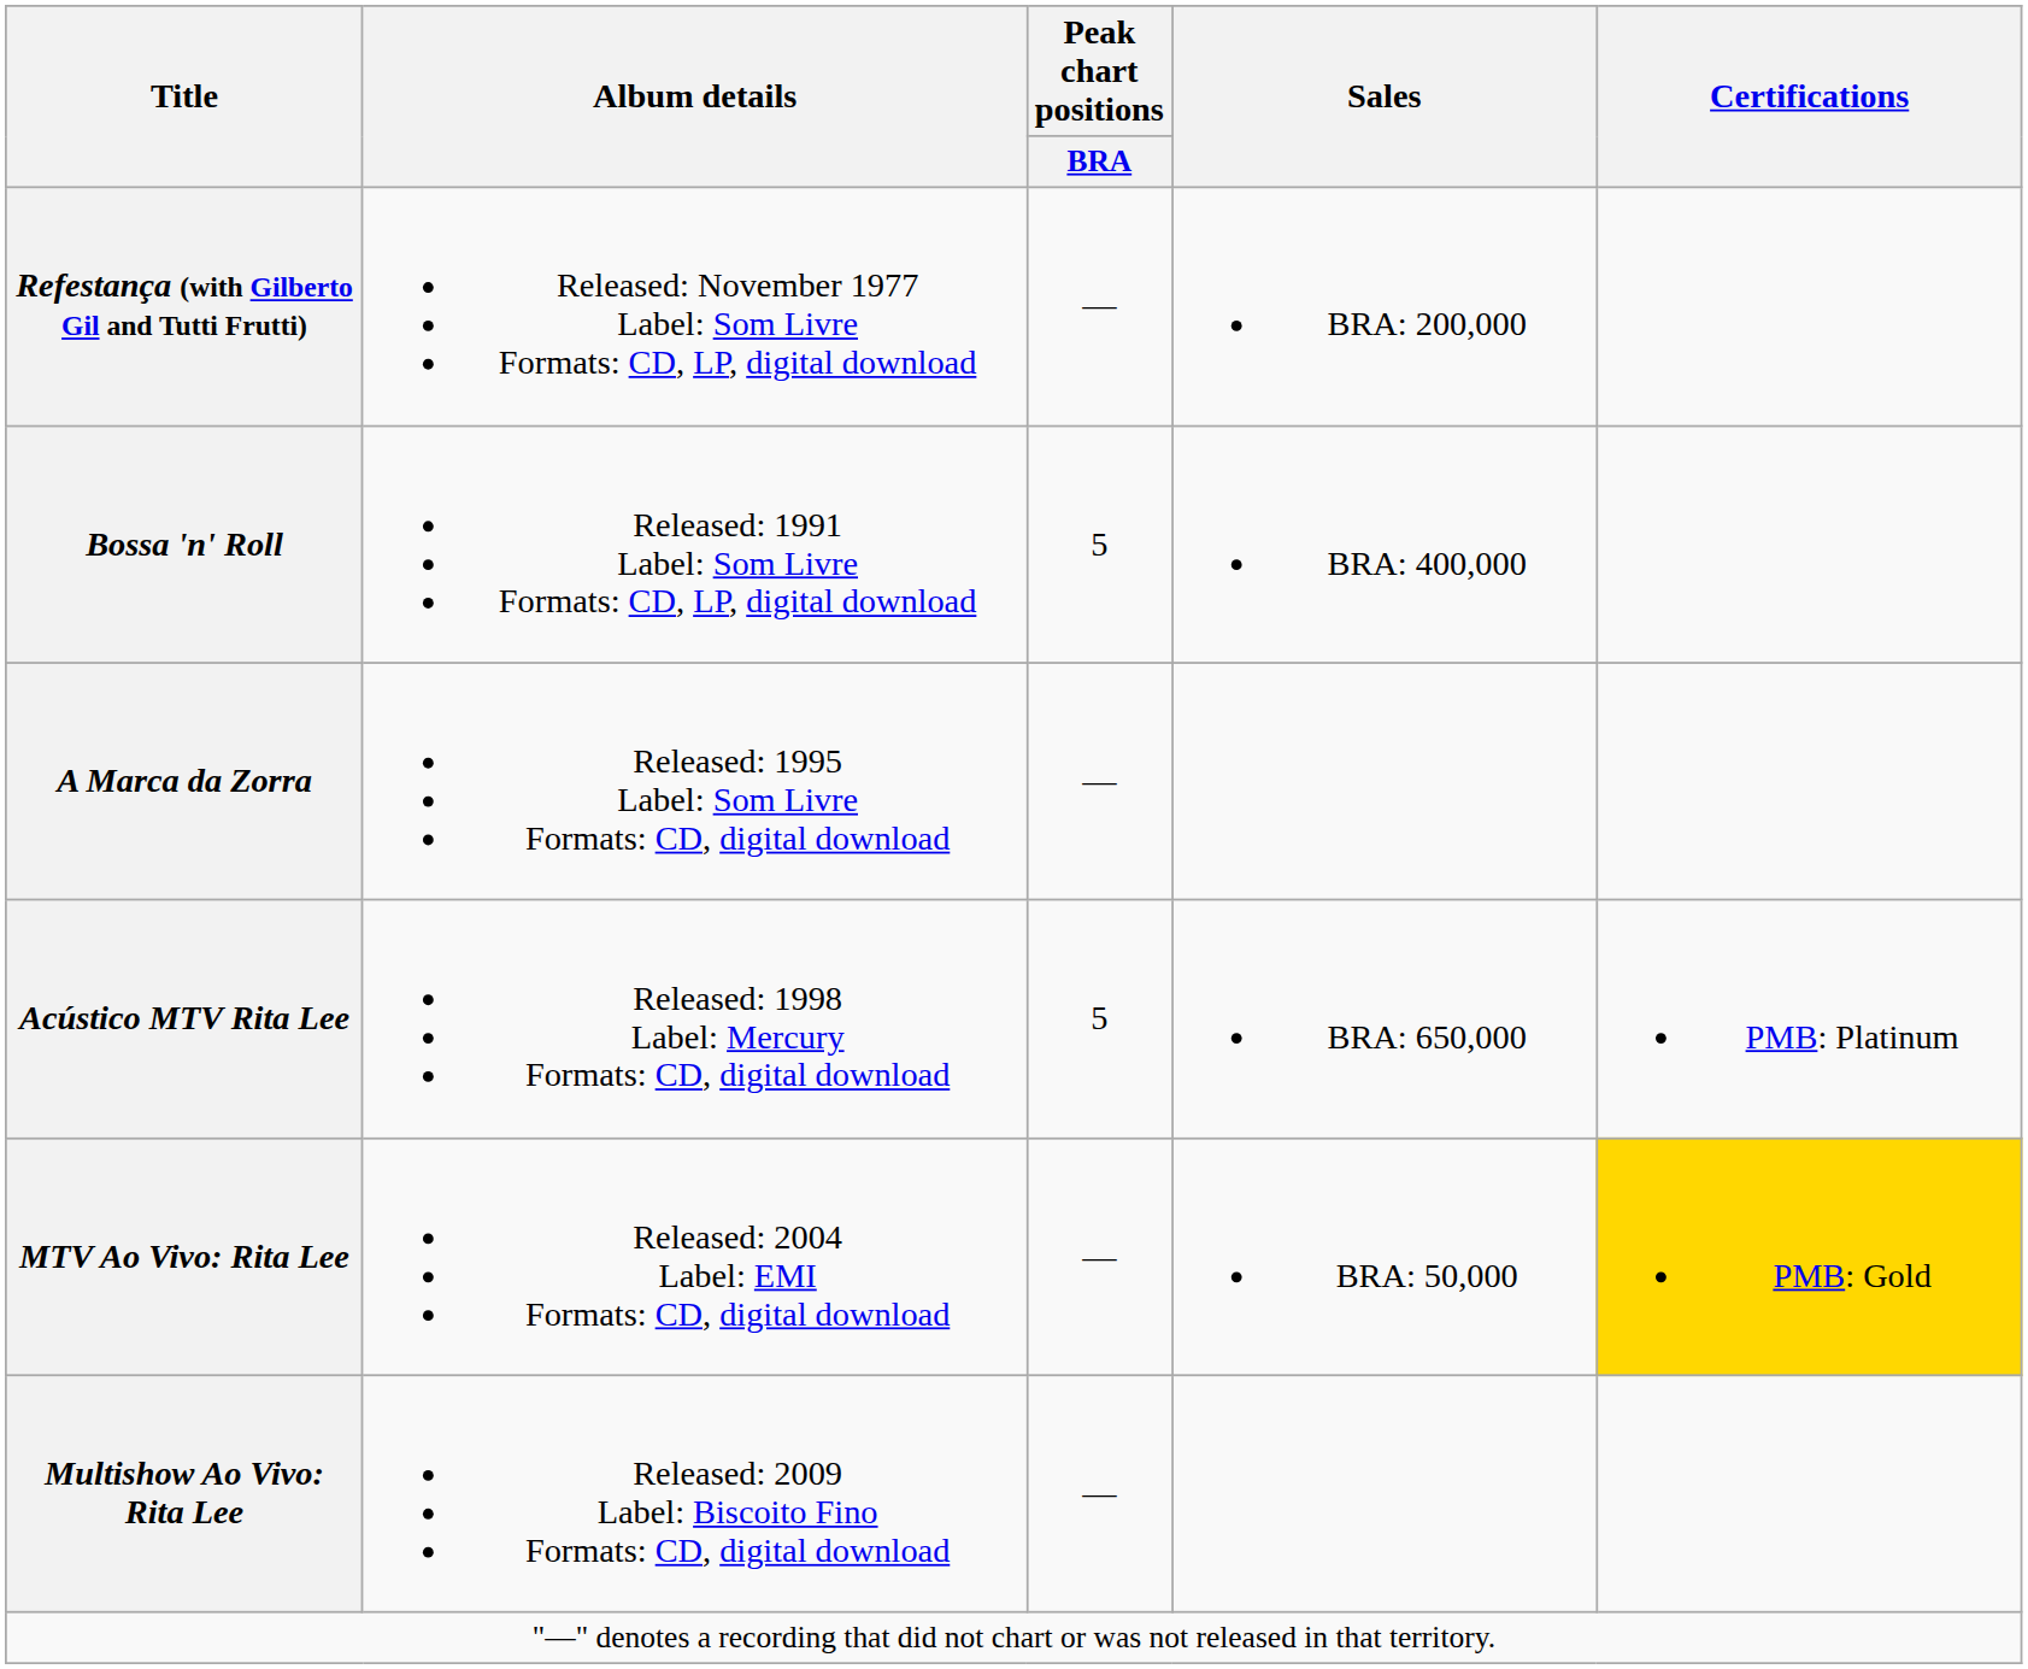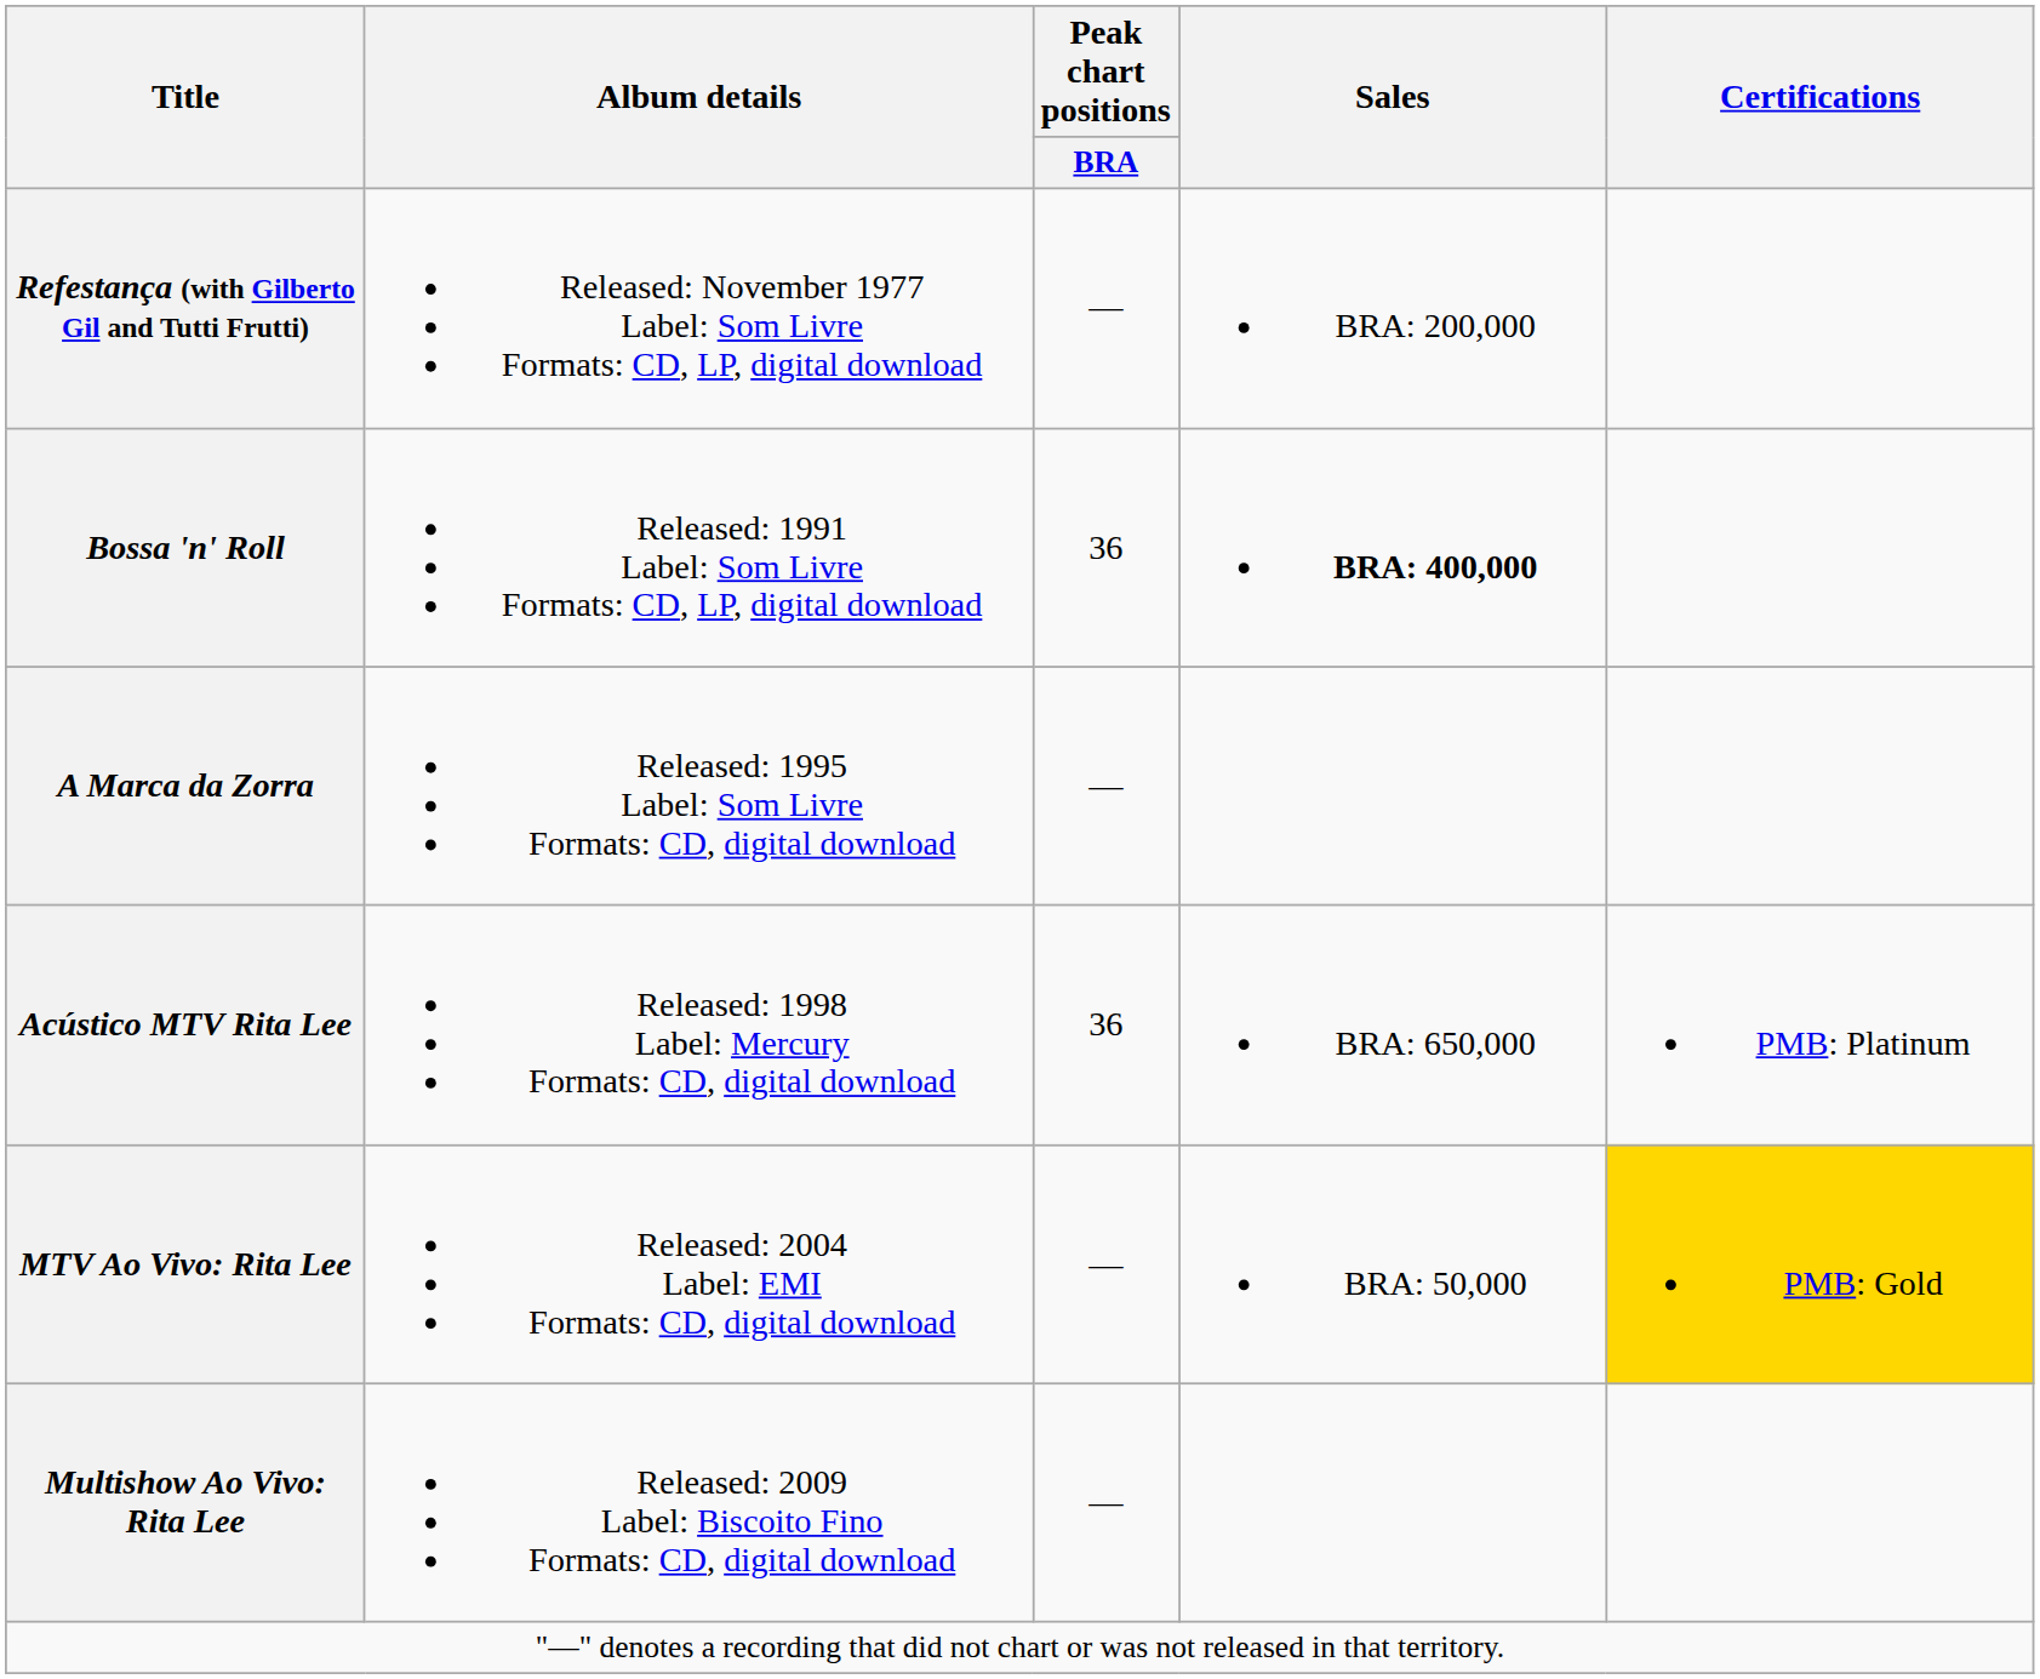Bossa 'n' Roll | Peak chart positions / BRA: 5 -> 36
Bossa 'n' Roll | Sales: normal -> bold
Acústico MTV Rita Lee | Peak chart positions / BRA: 5 -> 36
